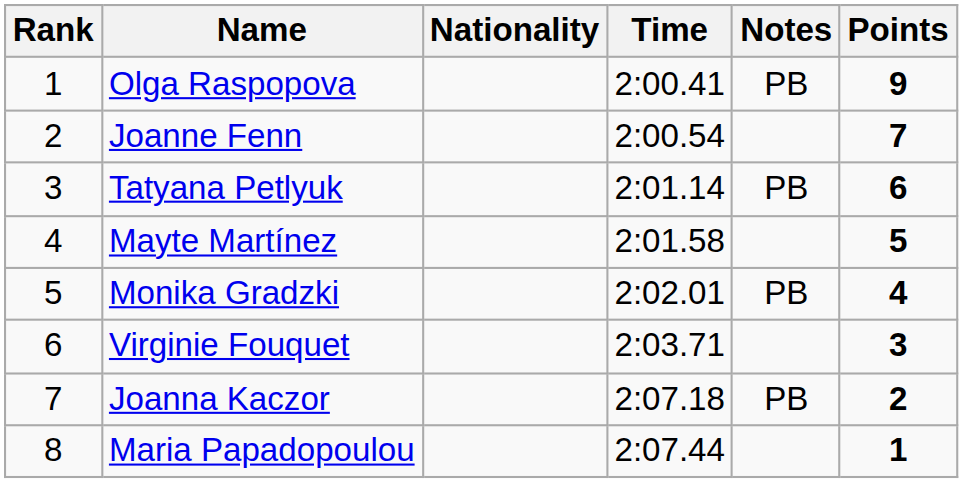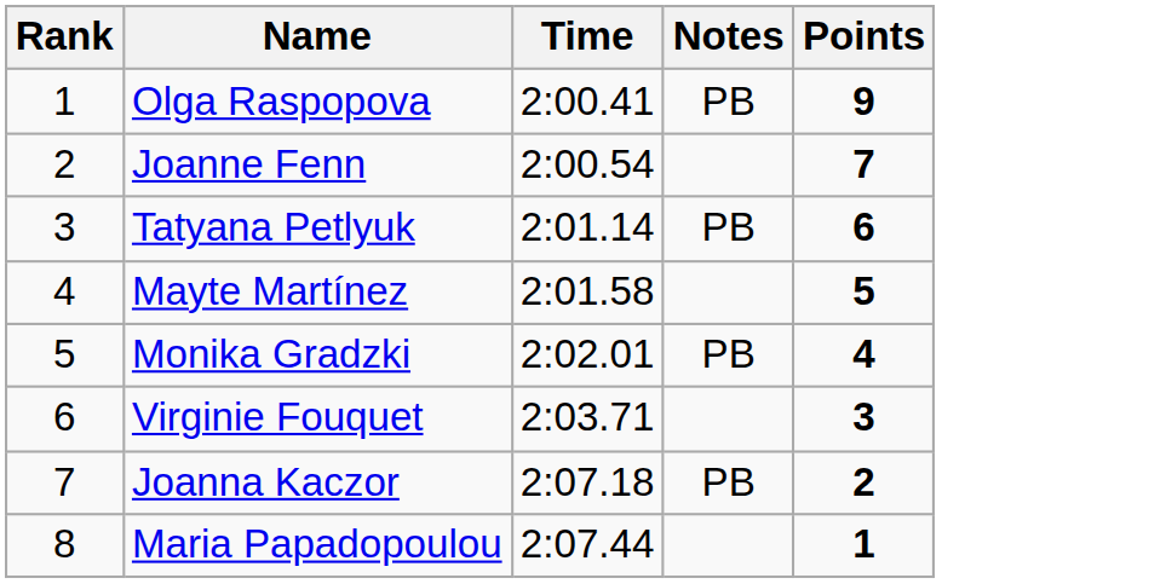- column: Nationality
